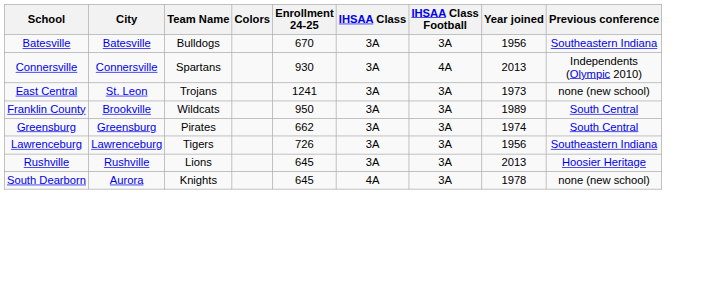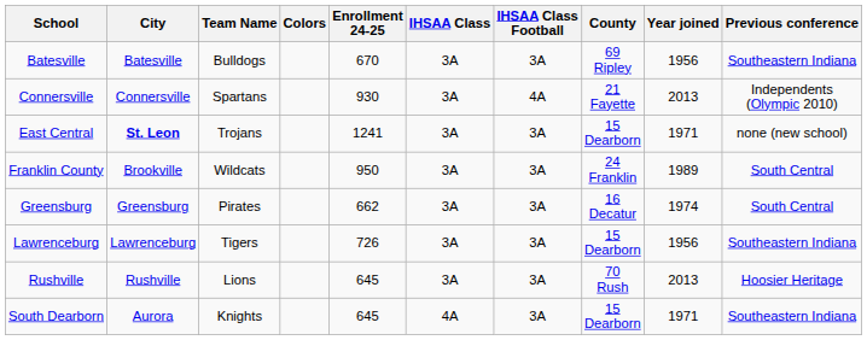+ column: County | 69 Ripley | 21 Fayette | 15 Dearborn | 24 Franklin | 16 Decatur | 15 Dearborn | 70 Rush | 15 Dearborn
East Central | City: normal -> bold
East Central | Year joined: 1973 -> 1971
South Dearborn | Year joined: 1978 -> 1971
South Dearborn | Previous conference: none (new school) -> Southeastern Indiana
